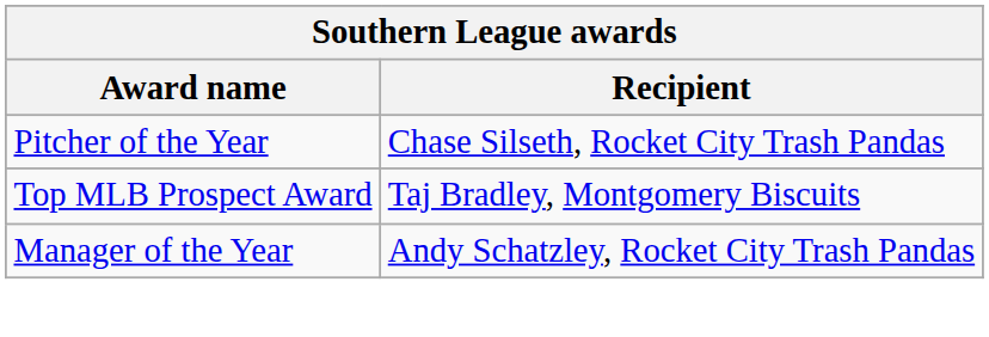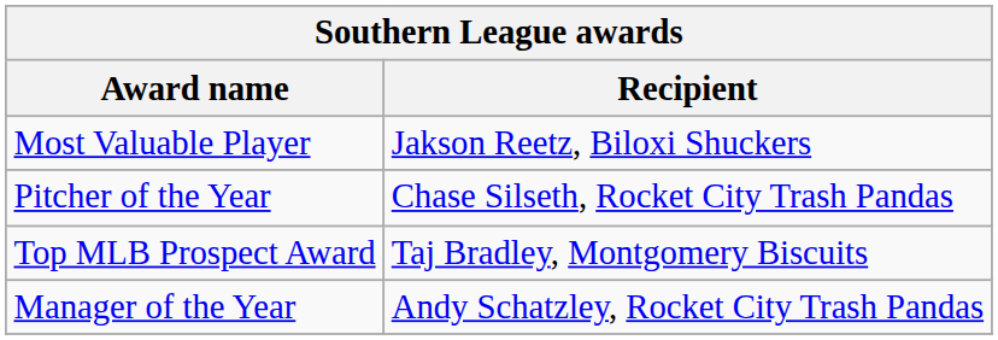+ row: Most Valuable Player | Jakson Reetz, Biloxi Shuckers
